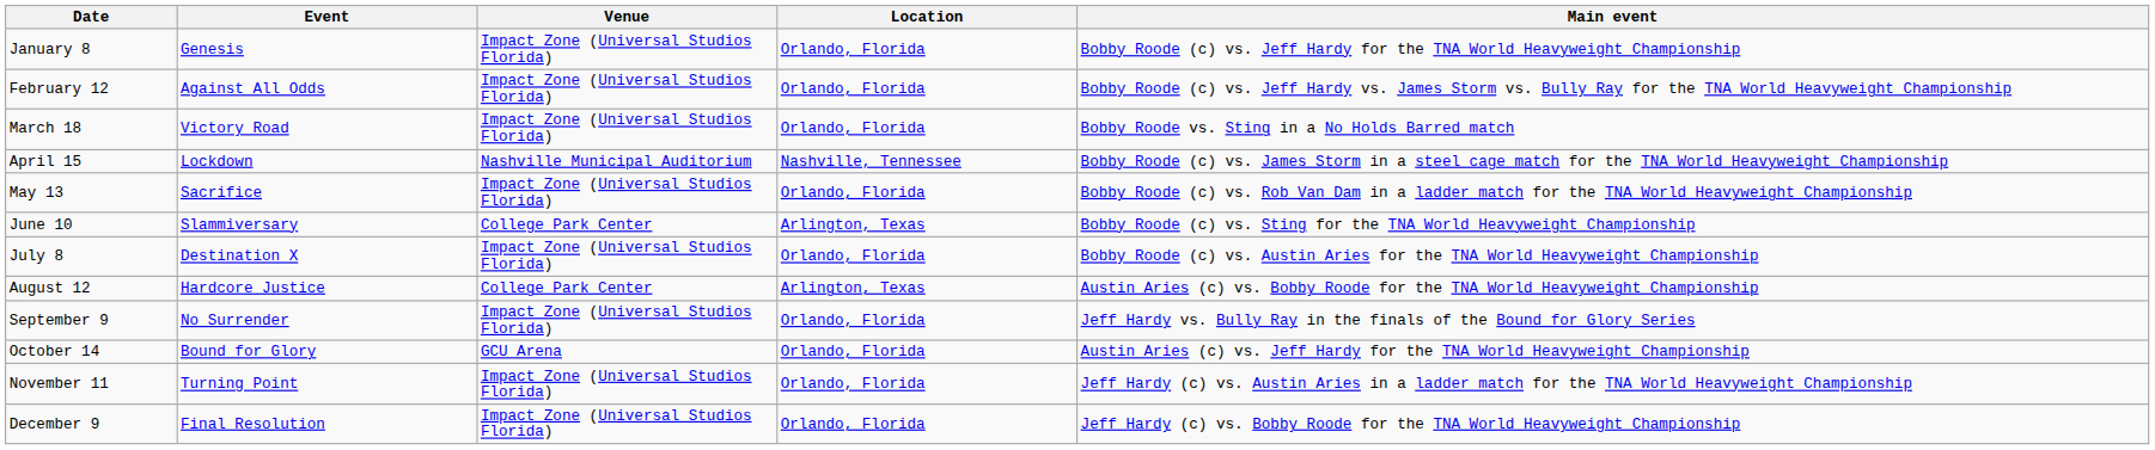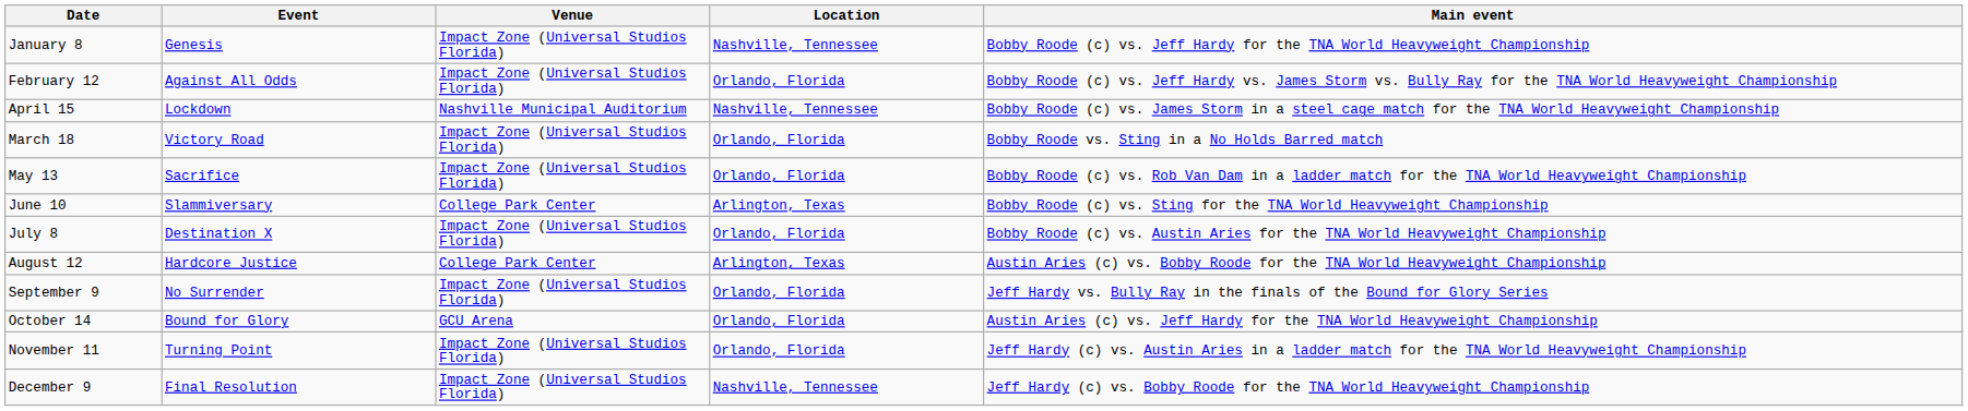January 8 | Location: Orlando, Florida -> Nashville, Tennessee
rows swapped: March 18 <-> April 15
December 9 | Location: Orlando, Florida -> Nashville, Tennessee
